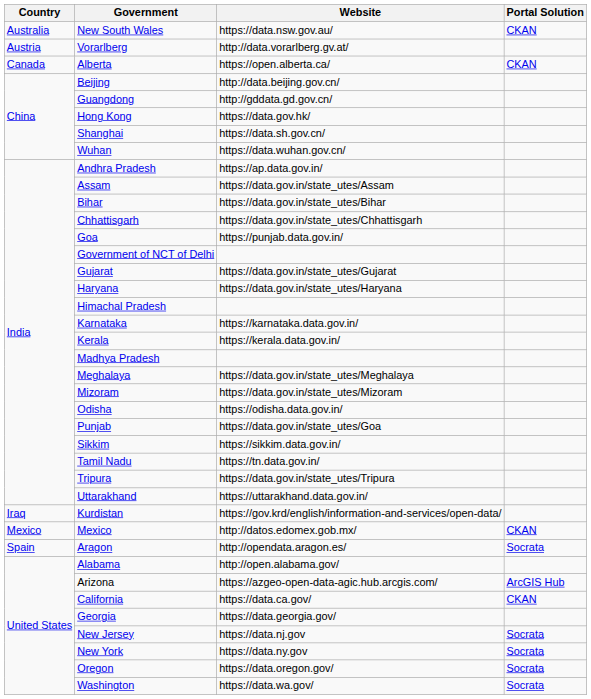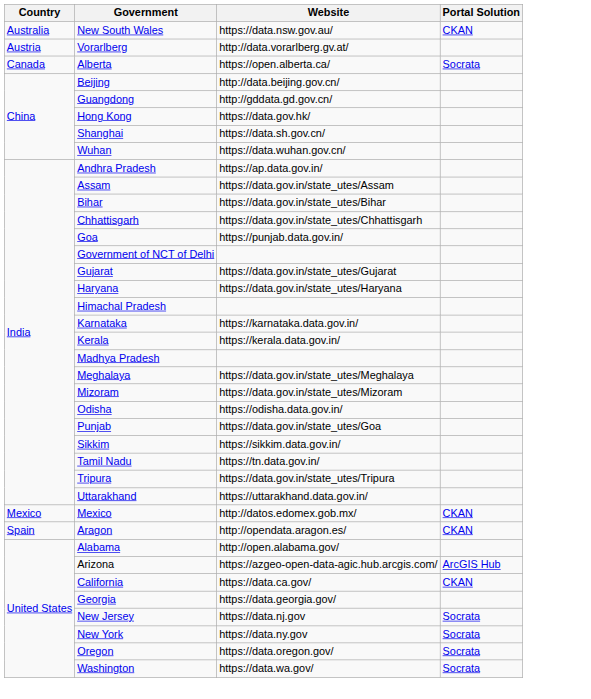Alberta | Portal Solution: CKAN -> Socrata
- row: Iraq | Kurdistan | https://gov.krd/english/information-and-services/open-data/
Aragon | Portal Solution: Socrata -> CKAN
